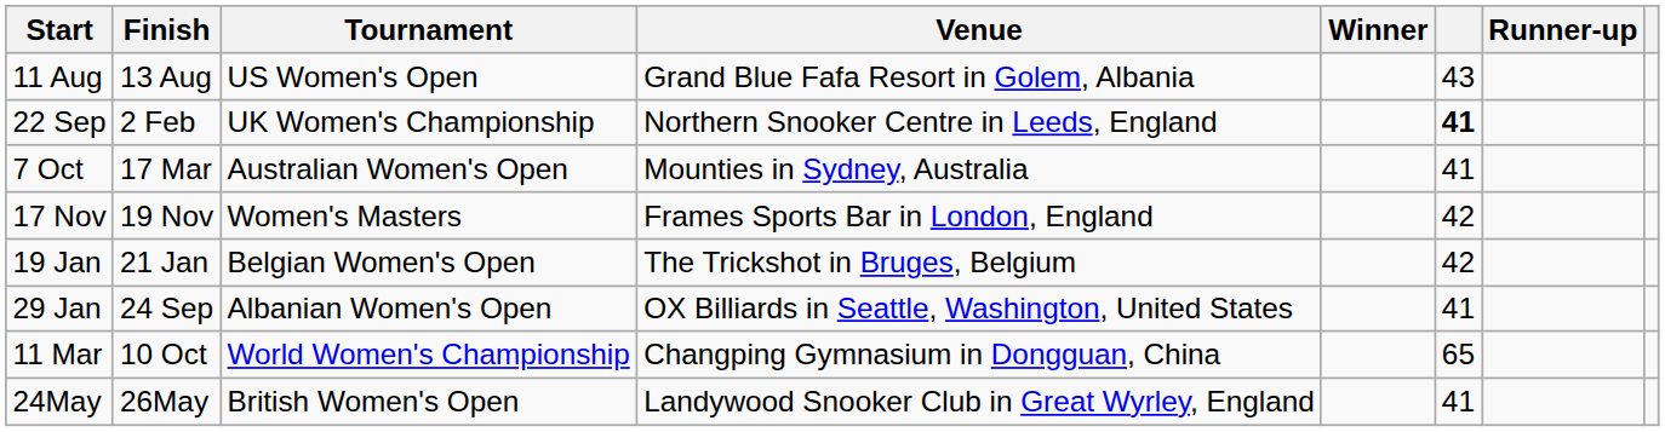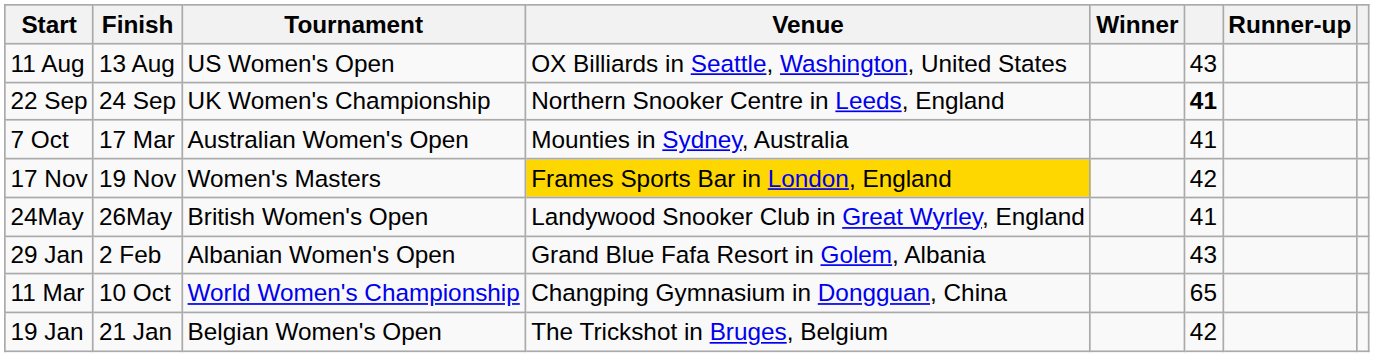11 Aug | Venue: Grand Blue Fafa Resort in Golem, Albania -> OX Billiards in Seattle, Washington, United States
22 Sep | Finish: 2 Feb -> 24 Sep
17 Nov | Venue: no background -> gold background
rows swapped: 19 Jan <-> 24May
29 Jan | Finish: 24 Sep -> 2 Feb
29 Jan | Venue: OX Billiards in Seattle, Washington, United States -> Grand Blue Fafa Resort in Golem, Albania
29 Jan | column 6: 41 -> 43
